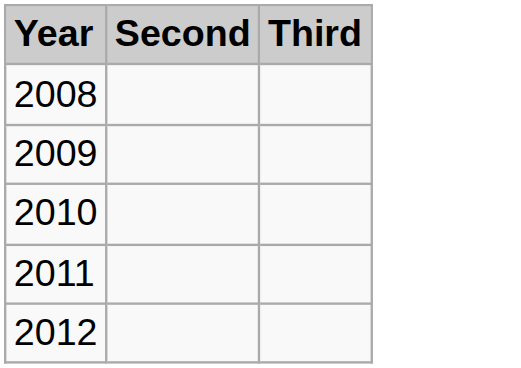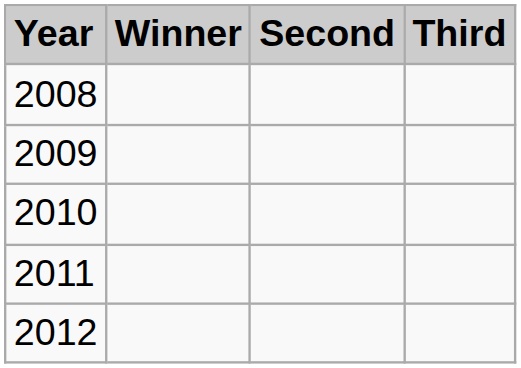+ column: Winner
